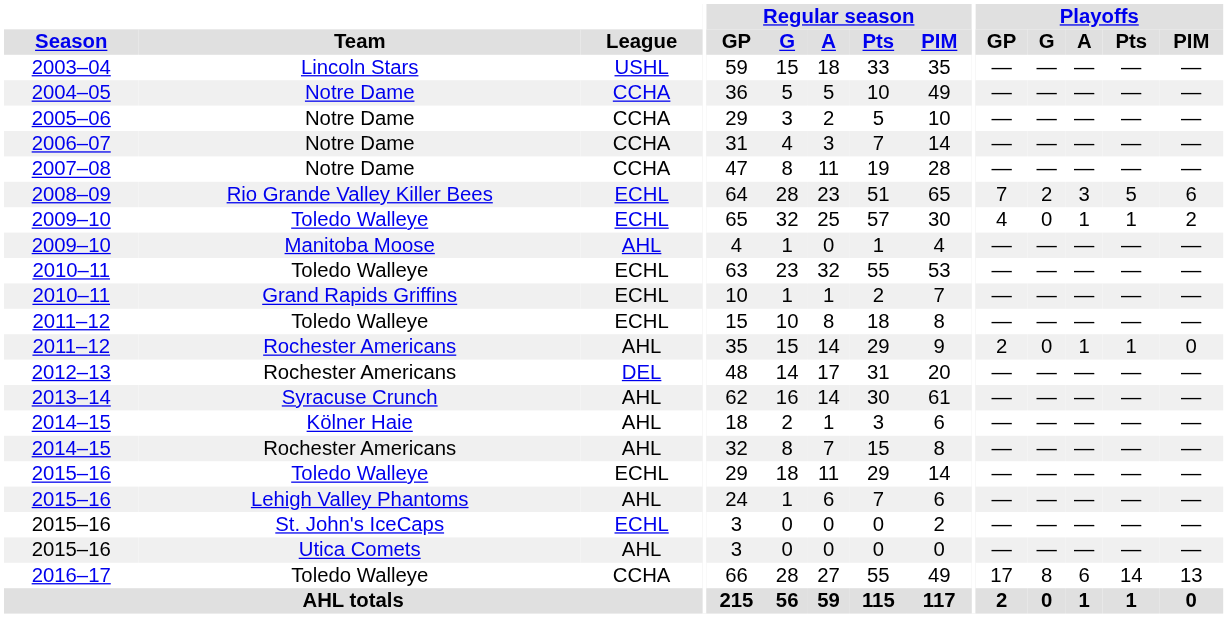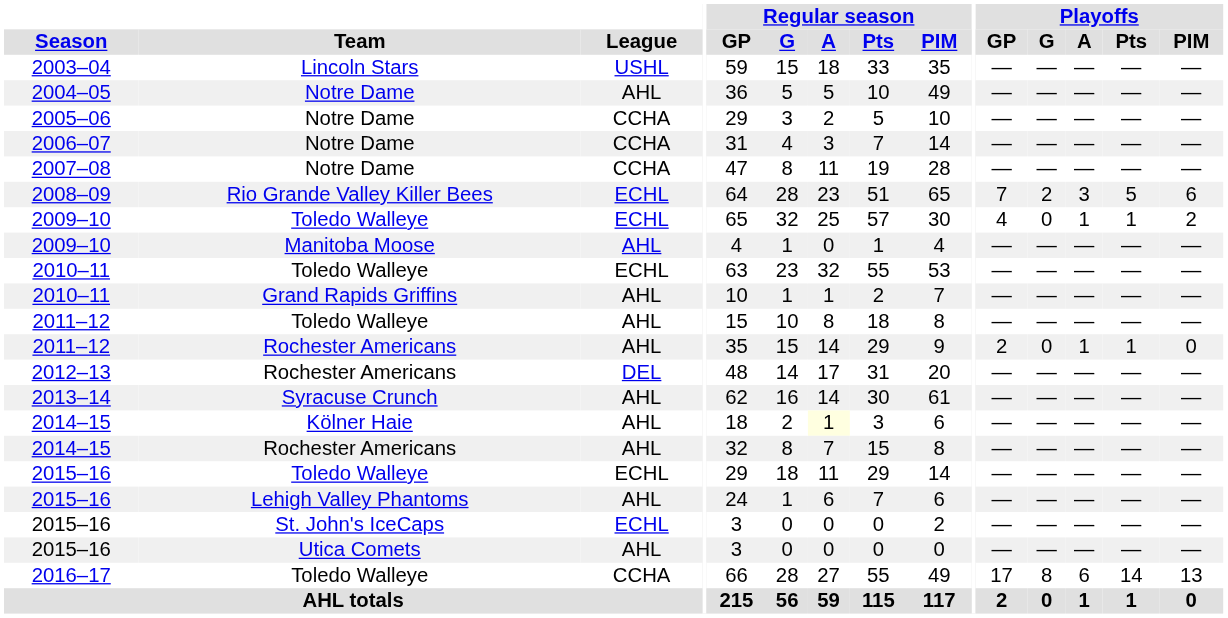2004–05 | League: CCHA -> AHL
2010–11 / Grand Rapids Griffins | League: ECHL -> AHL
2011–12 / Toledo Walleye | League: ECHL -> AHL
2014–15 / Kölner Haie | Regular season / A: no background -> lightyellow background
